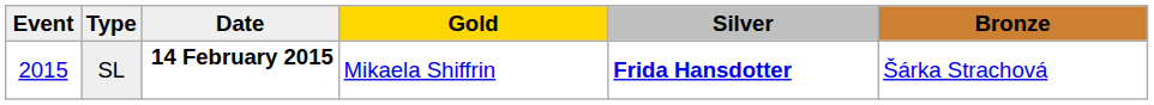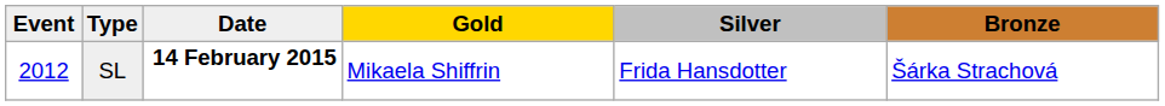SL | Event: 2015 -> 2012
SL | Silver: bold -> normal
